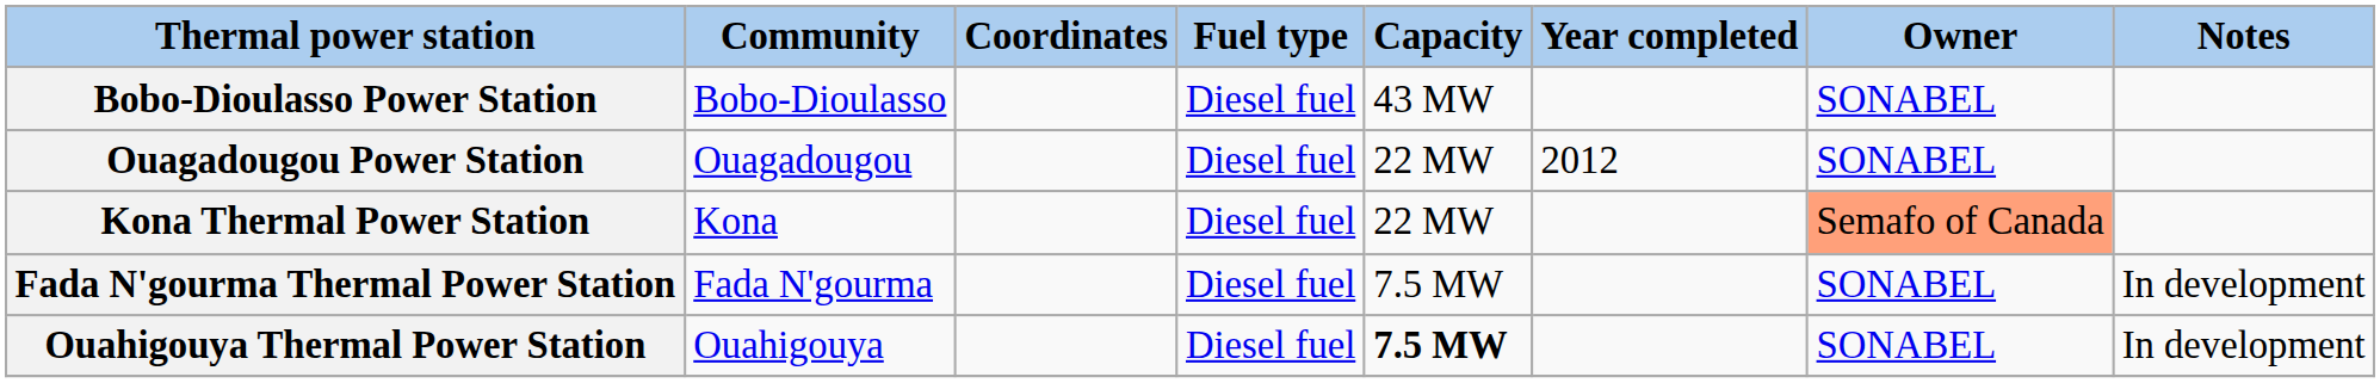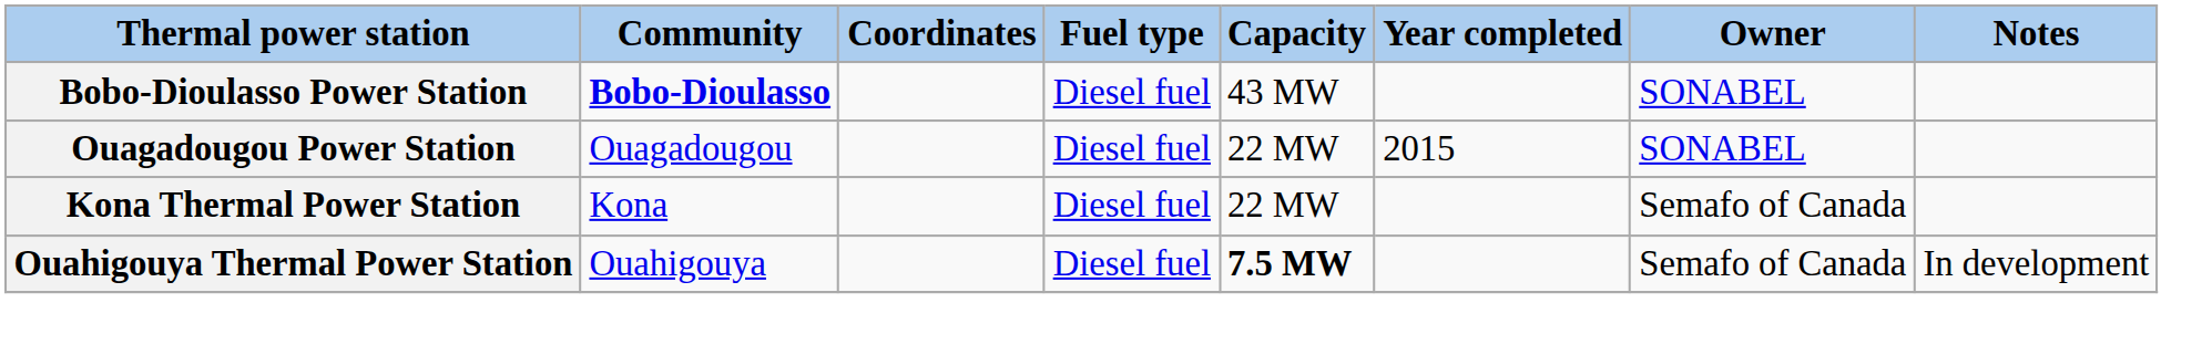Bobo-Dioulasso Power Station | Community: normal -> bold
Ouagadougou Power Station | Year completed: 2012 -> 2015
Kona Thermal Power Station | Owner: lightsalmon background -> no background
- row: Fada N'gourma Thermal Power Station | Fada N'gourma | Diesel fuel | 7.5 MW | SONABEL | In development
Ouahigouya Thermal Power Station | Owner: SONABEL -> Semafo of Canada
